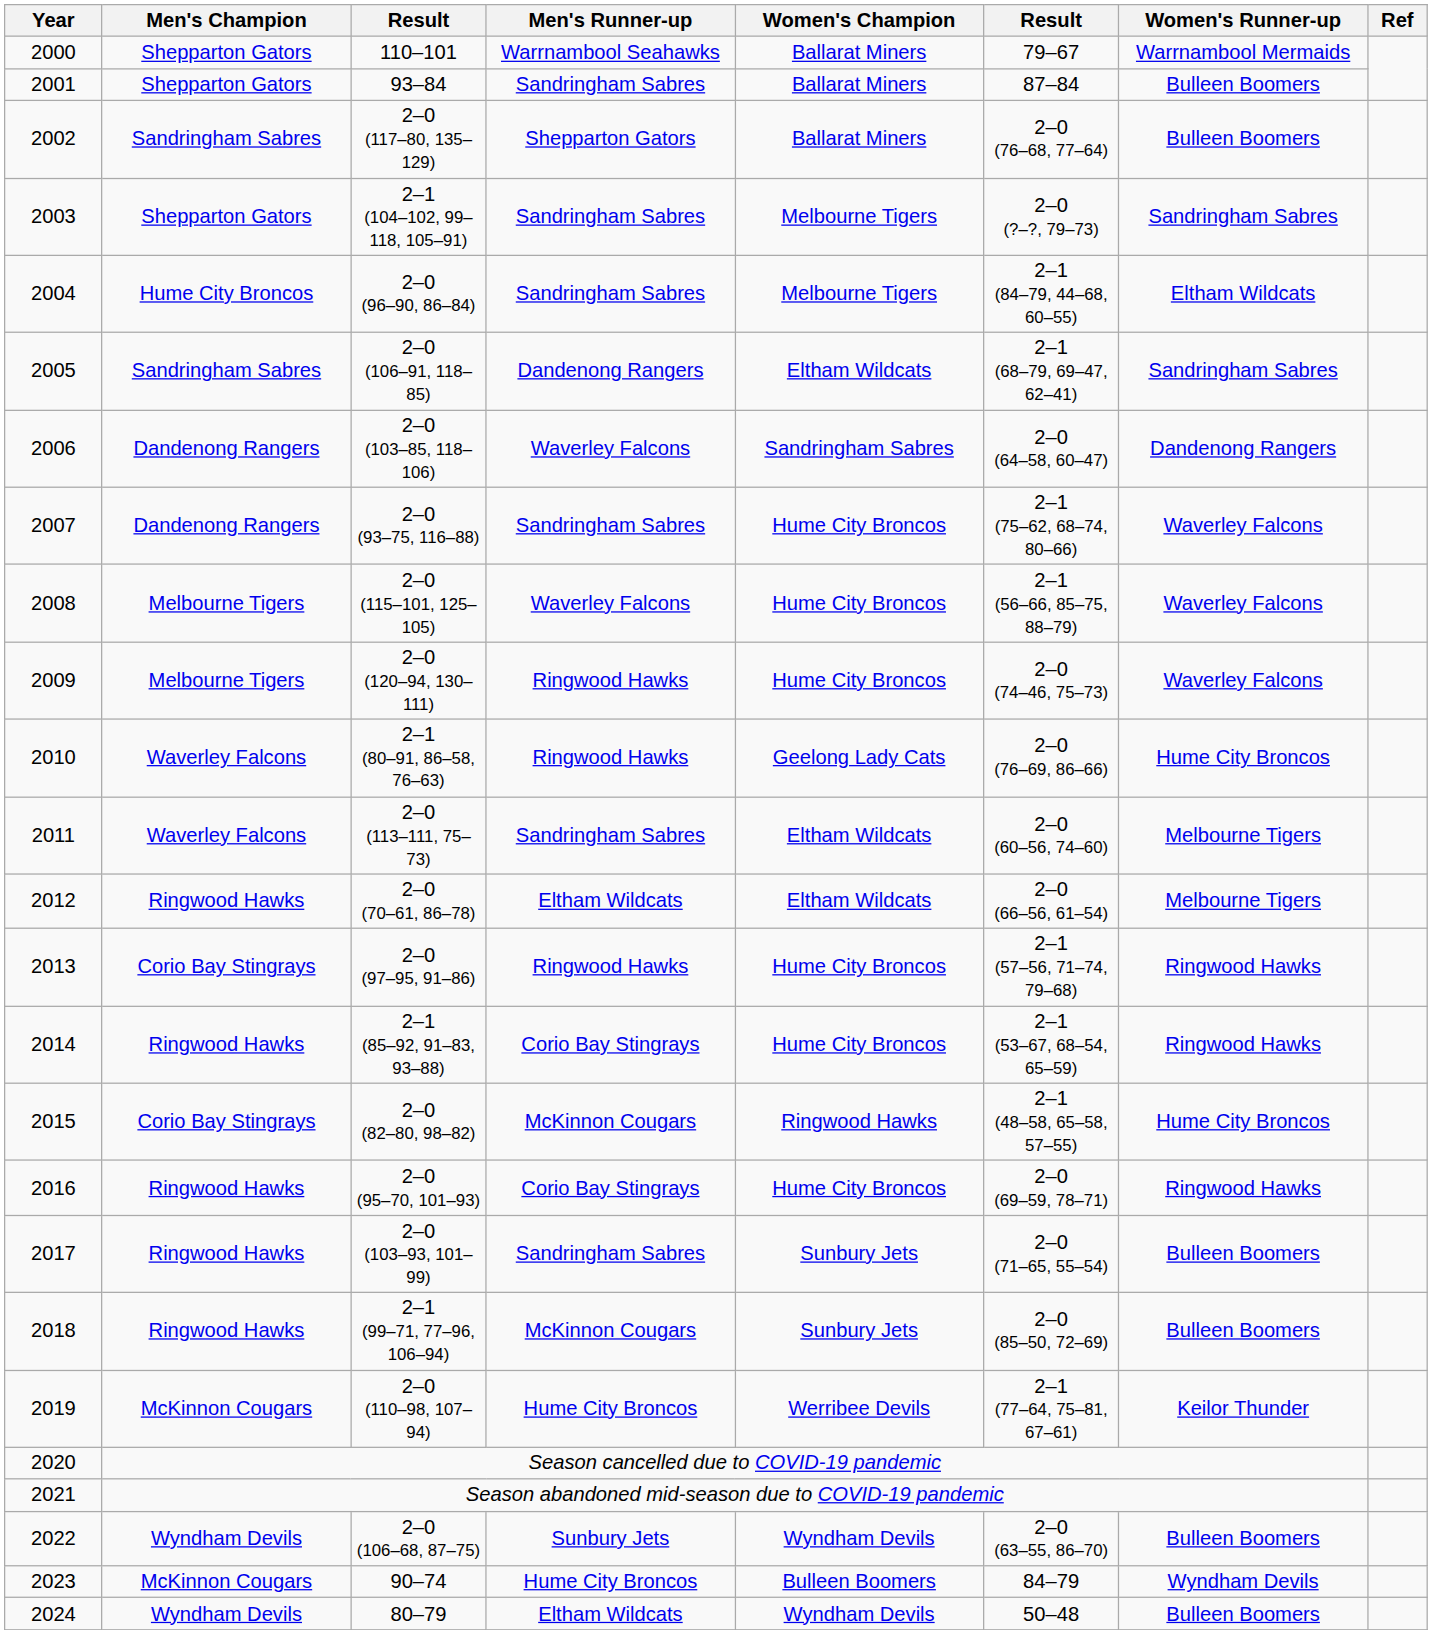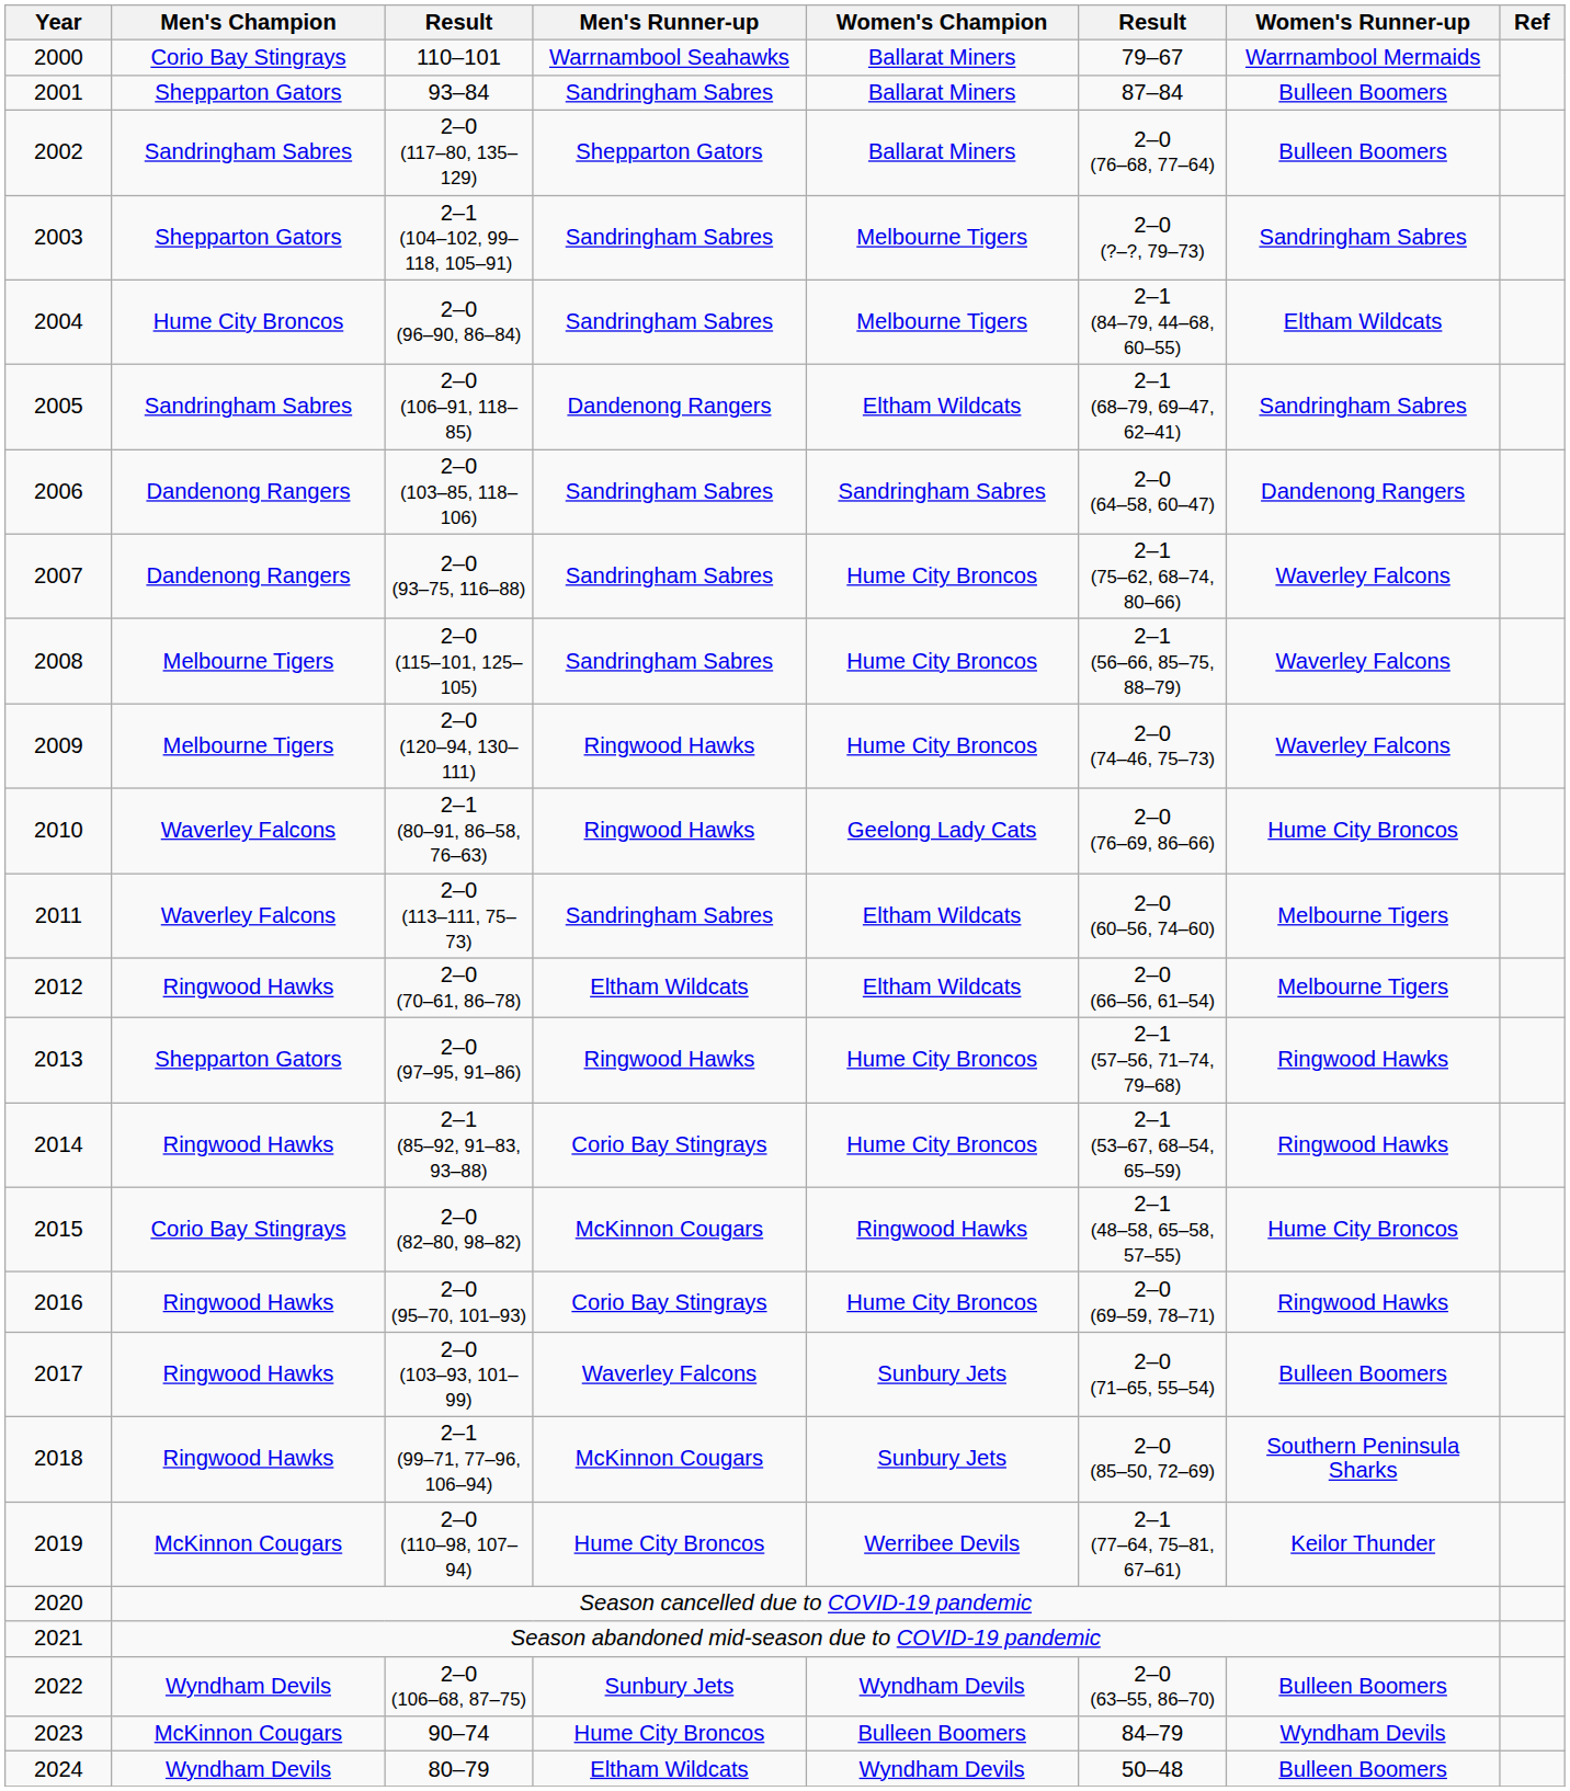2000 | Men's Champion: Shepparton Gators -> Corio Bay Stingrays
2006 | Men's Runner-up: Waverley Falcons -> Sandringham Sabres
2008 | Men's Runner-up: Waverley Falcons -> Sandringham Sabres
2013 | Men's Champion: Corio Bay Stingrays -> Shepparton Gators
2017 | Men's Runner-up: Sandringham Sabres -> Waverley Falcons
2018 | Women's Runner-up: Bulleen Boomers -> Southern Peninsula Sharks
